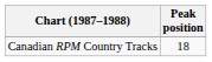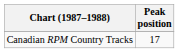Canadian RPM Country Tracks | Peak position: 18 -> 17
